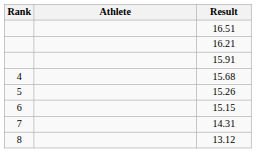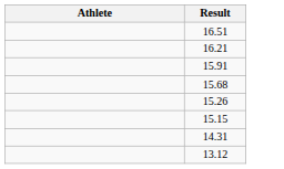- column: Rank | 4 | 5 | 6 | 7 | 8
